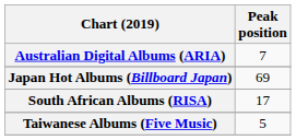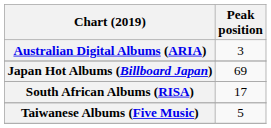Australian Digital Albums (ARIA) | Peak position: 7 -> 3
